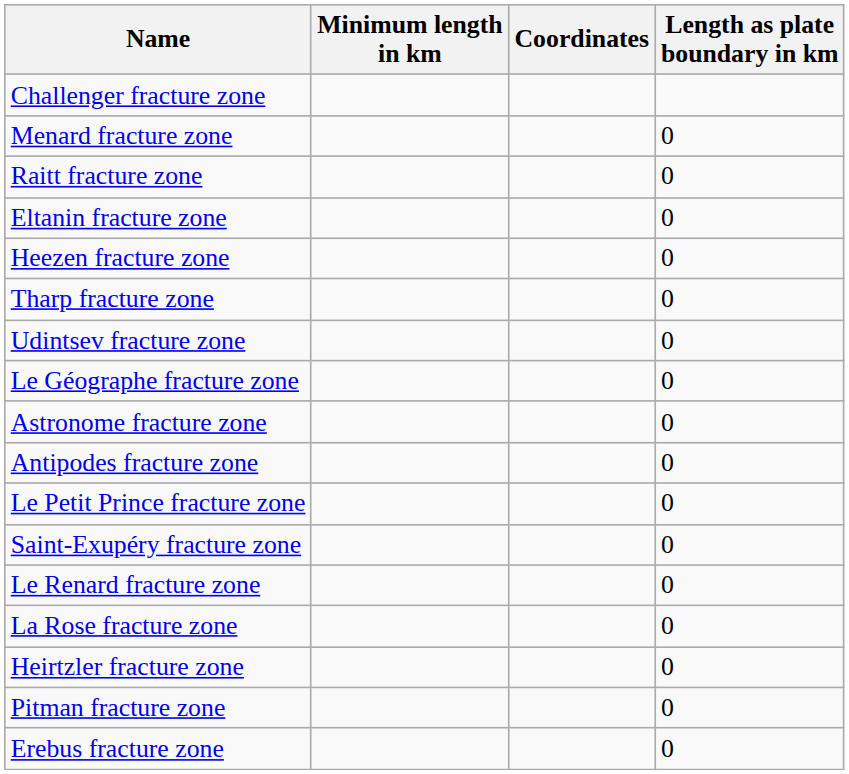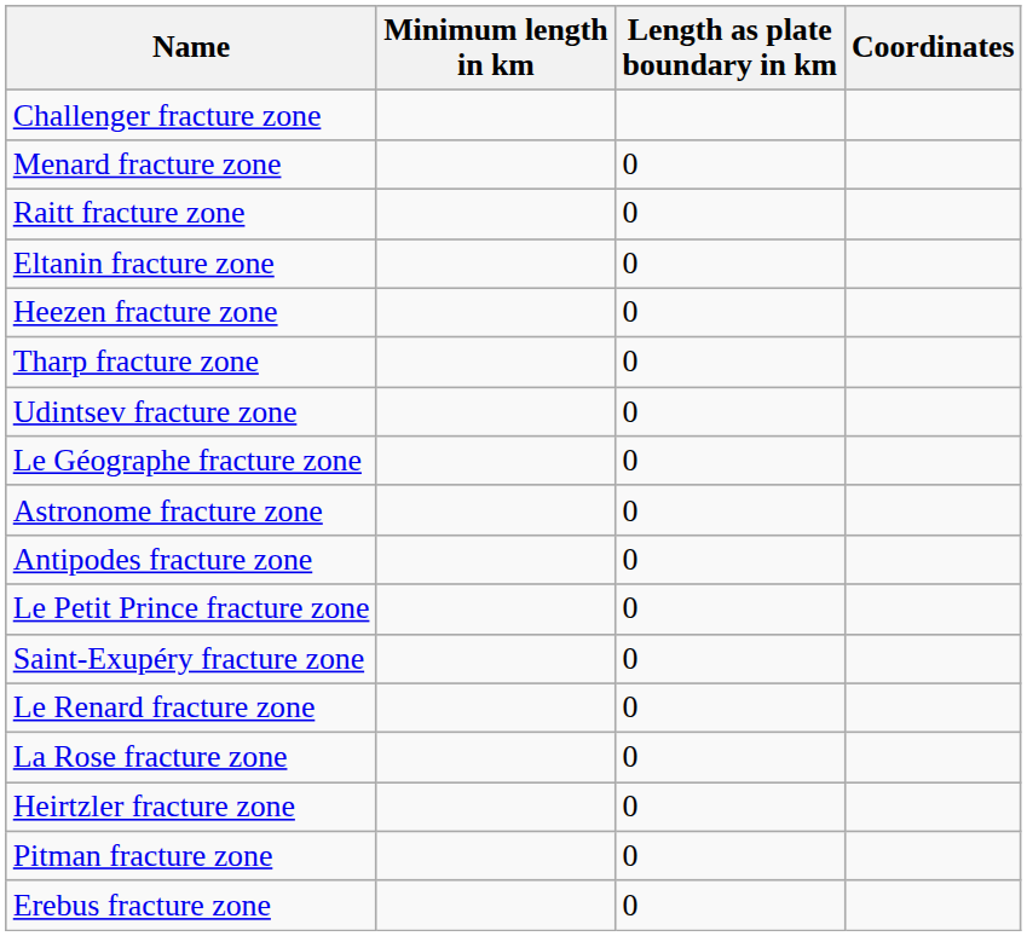columns swapped: Length as plate boundary in km <-> Coordinates
